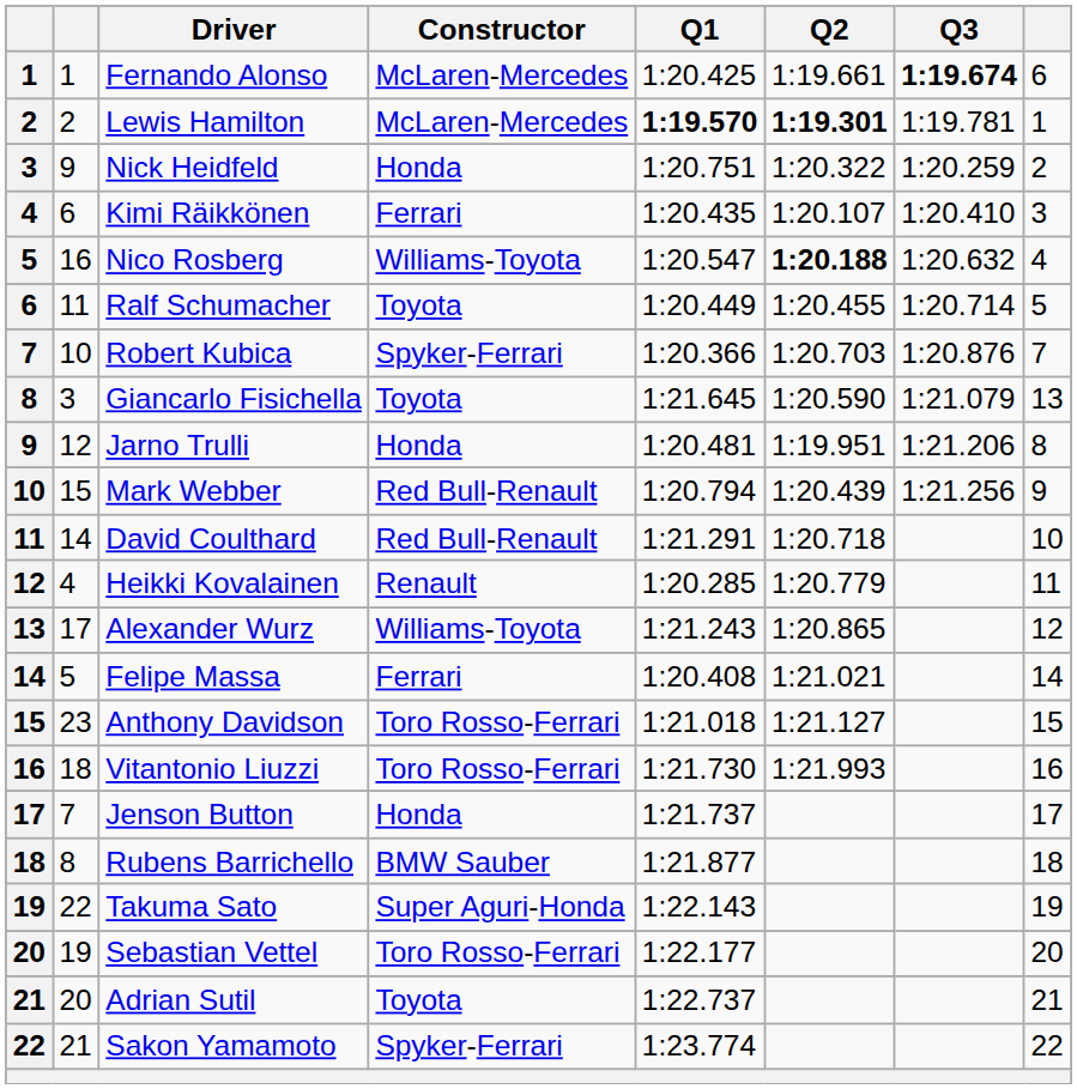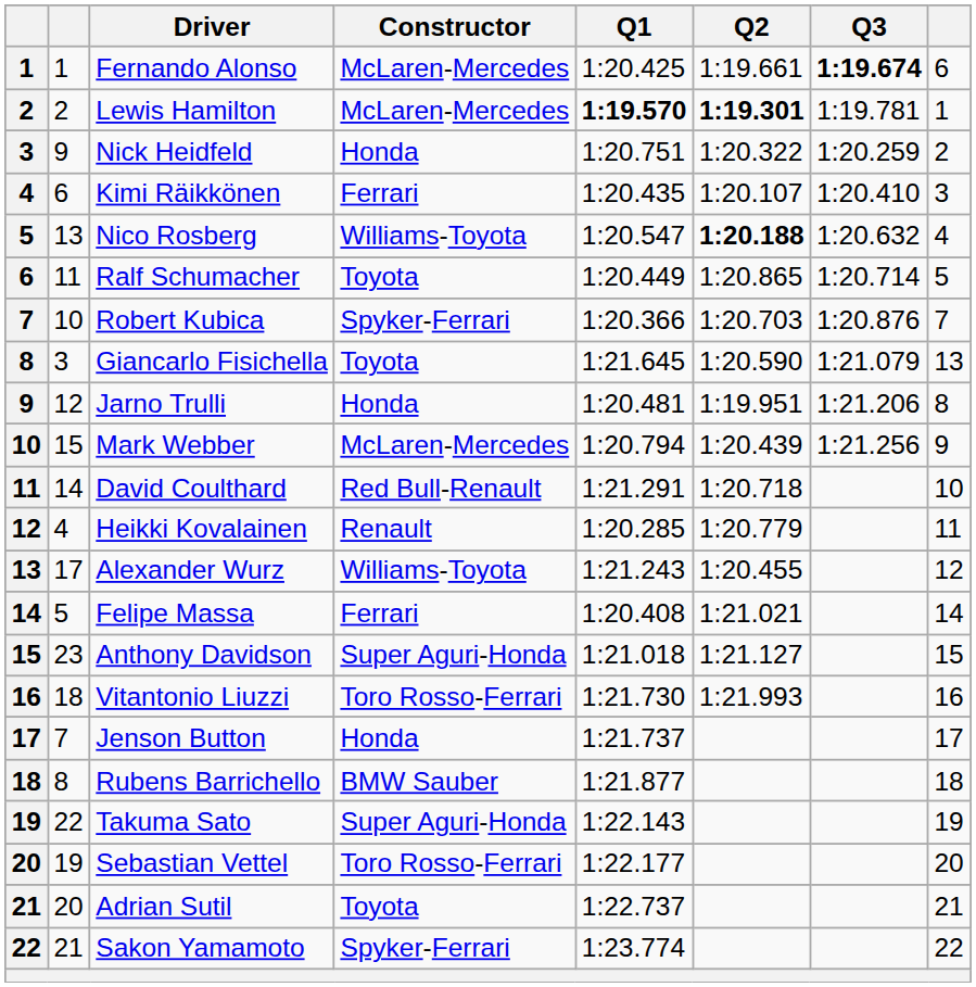Nico Rosberg | column 2: 16 -> 13
Ralf Schumacher | Q2: 1:20.455 -> 1:20.865
Mark Webber | Constructor: Red Bull-Renault -> McLaren-Mercedes
Alexander Wurz | Q2: 1:20.865 -> 1:20.455
Anthony Davidson | Constructor: Toro Rosso-Ferrari -> Super Aguri-Honda
